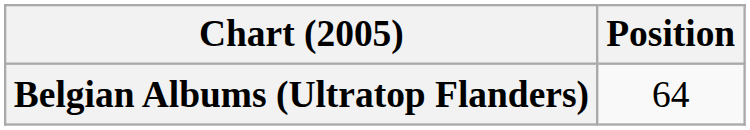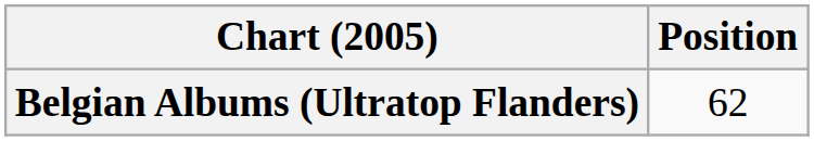Belgian Albums (Ultratop Flanders) | Position: 64 -> 62
